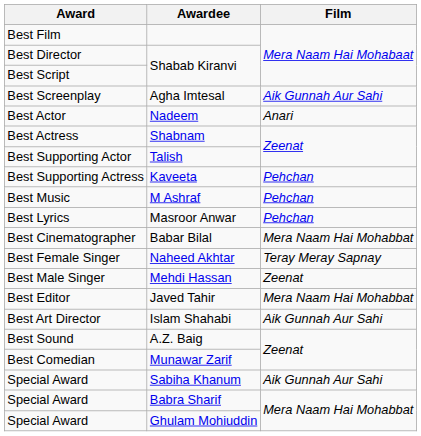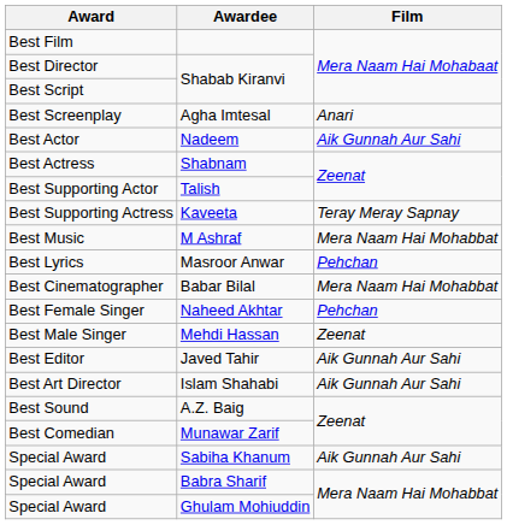Agha Imtesal | Film: Aik Gunnah Aur Sahi -> Anari
Nadeem | Film: Anari -> Aik Gunnah Aur Sahi
Kaveeta | Film: Pehchan -> Teray Meray Sapnay
M Ashraf | Film: Pehchan -> Mera Naam Hai Mohabbat
Naheed Akhtar | Film: Teray Meray Sapnay -> Pehchan
Javed Tahir | Film: Mera Naam Hai Mohabbat -> Aik Gunnah Aur Sahi
